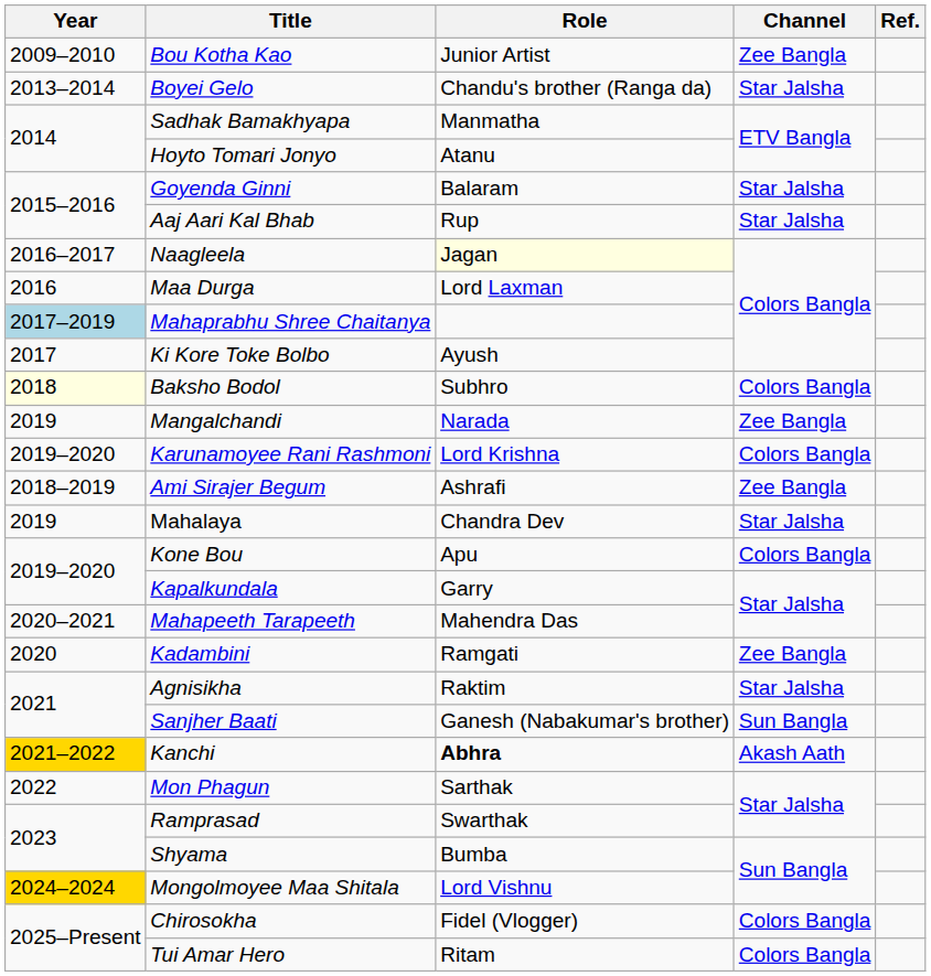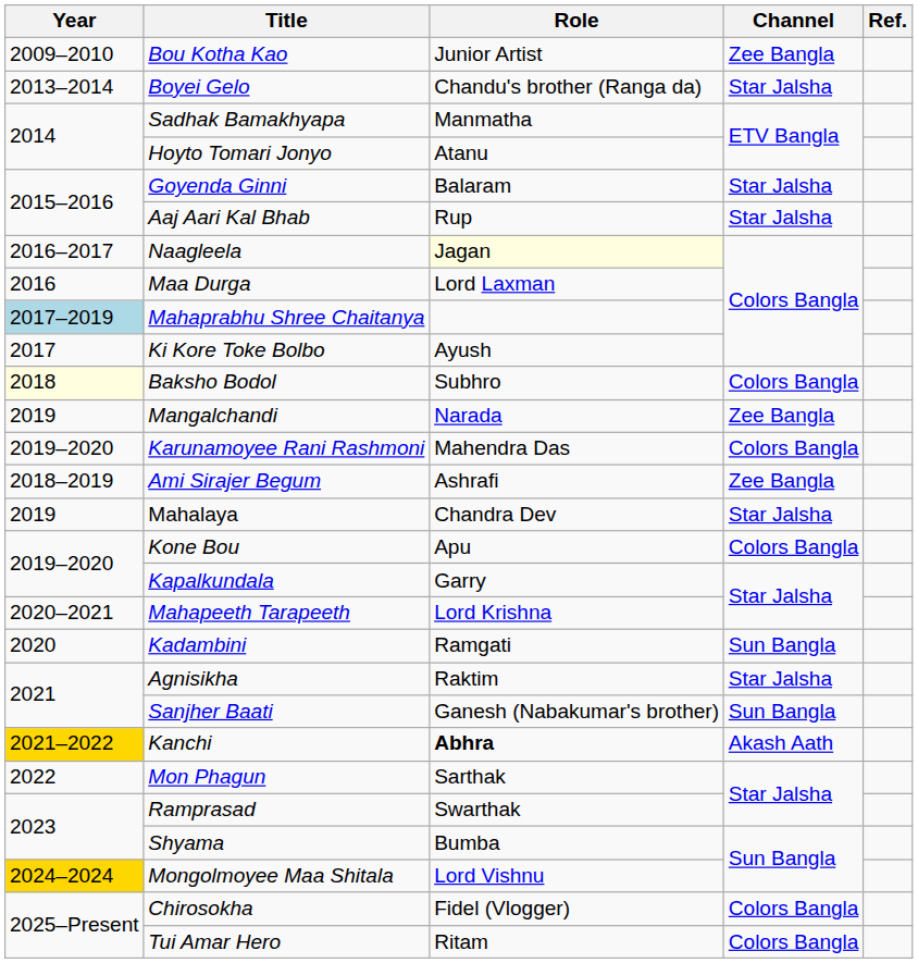Karunamoyee Rani Rashmoni | Role: Lord Krishna -> Mahendra Das
Mahapeeth Tarapeeth | Role: Mahendra Das -> Lord Krishna
Kadambini | Channel: Zee Bangla -> Sun Bangla
